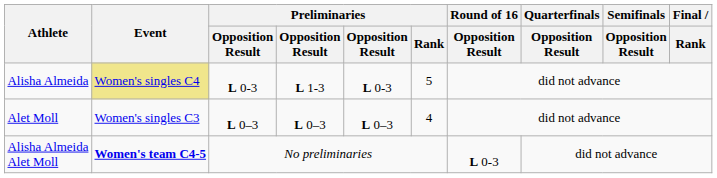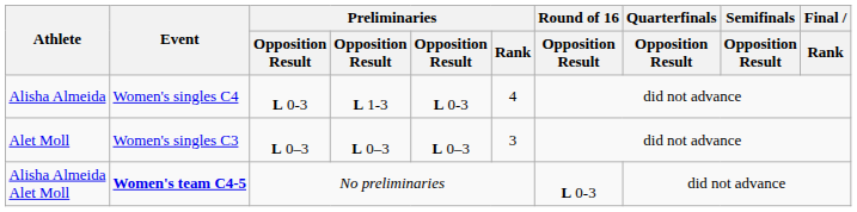Alisha Almeida | Event: khaki background -> no background
Alisha Almeida | Preliminaries / Rank: 5 -> 4
Alet Moll | Preliminaries / Rank: 4 -> 3
